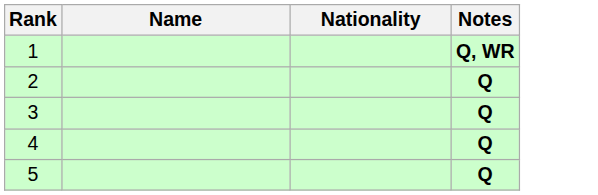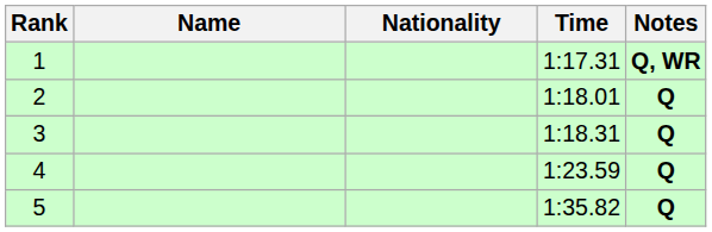+ column: Time | 1:17.31 | 1:18.01 | 1:18.31 | 1:23.59 | 1:35.82
